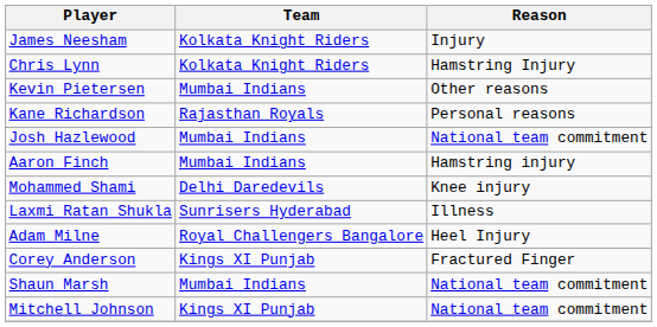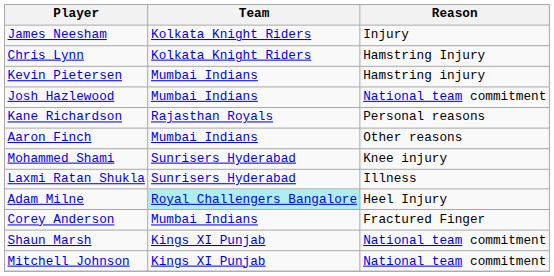Kevin Pietersen | Reason: Other reasons -> Hamstring injury
rows swapped: Kane Richardson <-> Josh Hazlewood
Aaron Finch | Reason: Hamstring injury -> Other reasons
Mohammed Shami | Team: Delhi Daredevils -> Sunrisers Hyderabad
Adam Milne | Team: no background -> paleturquoise background
Corey Anderson | Team: Kings XI Punjab -> Mumbai Indians
Shaun Marsh | Team: Mumbai Indians -> Kings XI Punjab
